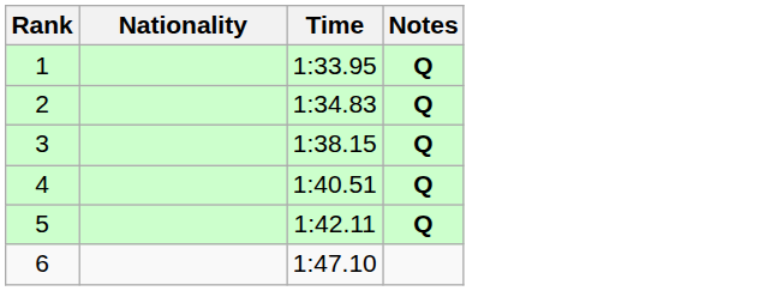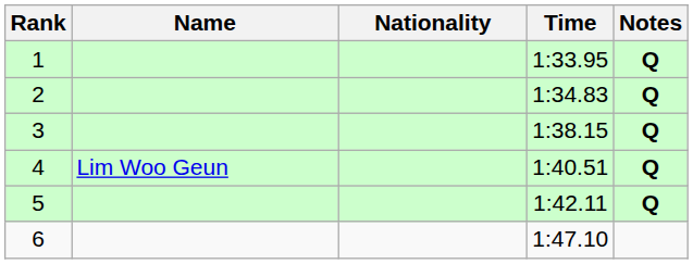+ column: Name | Lim Woo Geun
